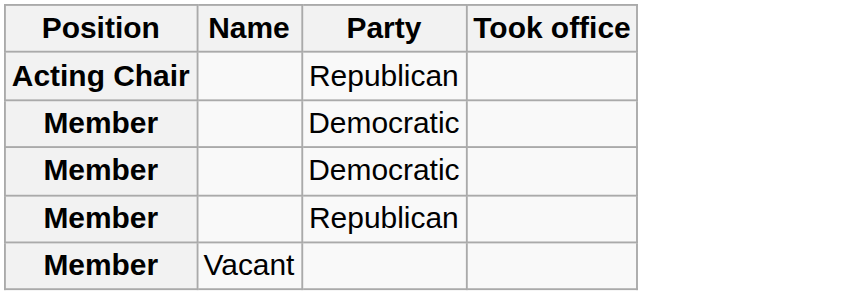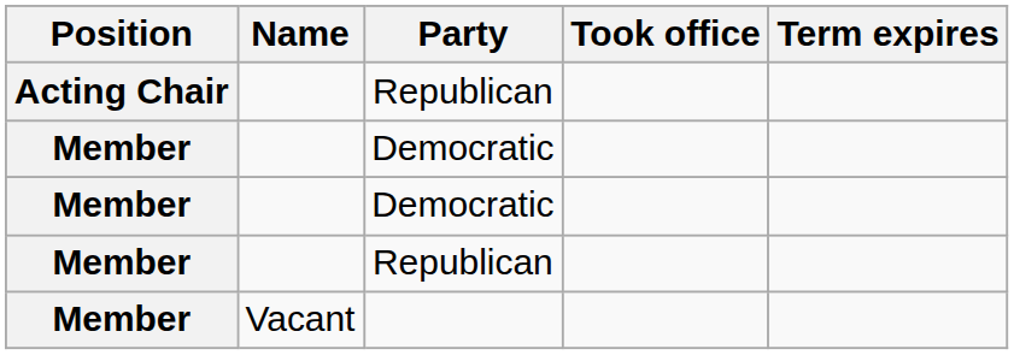+ column: Term expires
